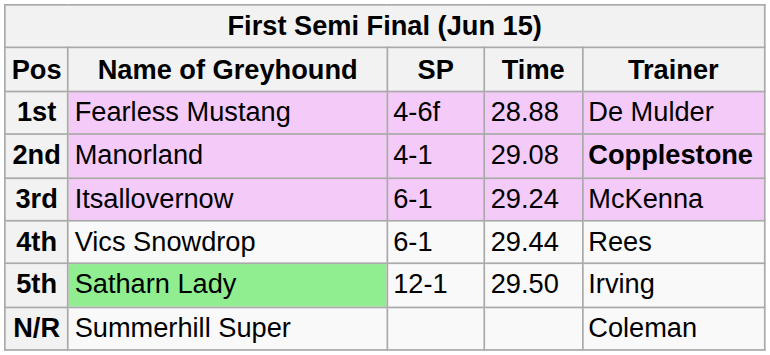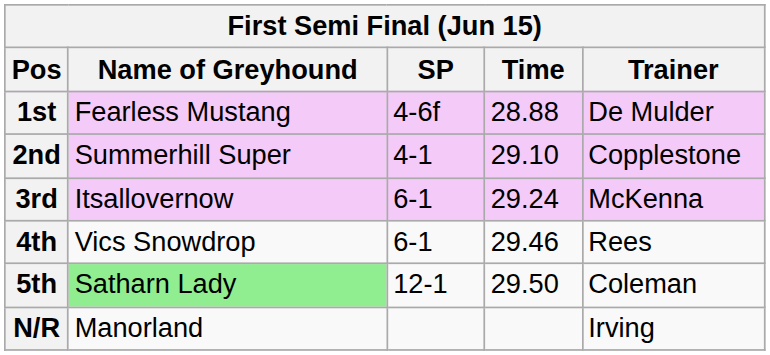2nd | Name of Greyhound: Manorland -> Summerhill Super
2nd | Time: 29.08 -> 29.10
2nd | Trainer: bold -> normal
4th | Time: 29.44 -> 29.46
5th | Trainer: Irving -> Coleman
N/R | Name of Greyhound: Summerhill Super -> Manorland
N/R | Trainer: Coleman -> Irving
